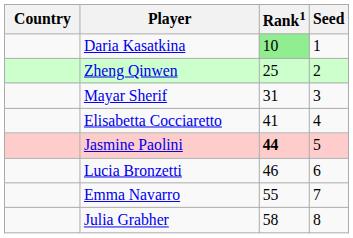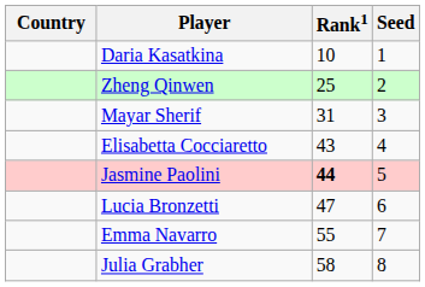Daria Kasatkina | Rank1: lightgreen background -> no background
Elisabetta Cocciaretto | Rank1: 41 -> 43
Lucia Bronzetti | Rank1: 46 -> 47
